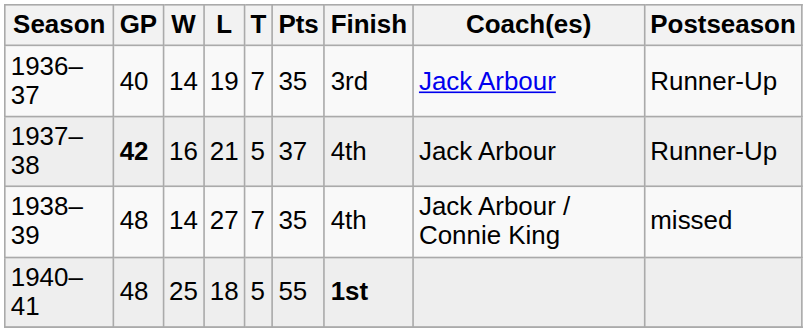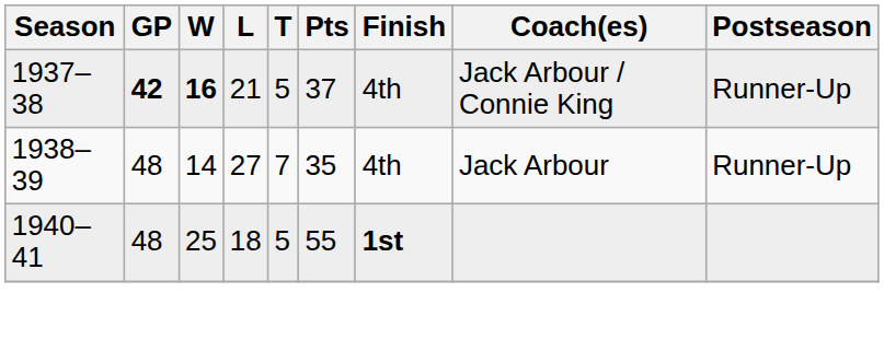- row: 1936–37 | 40 | 14 | 19 | 7 | 35 | 3rd | Jack Arbour | Runner-Up
1937–38 | W: normal -> bold
1937–38 | Coach(es): Jack Arbour -> Jack Arbour / Connie King
1938–39 | Coach(es): Jack Arbour / Connie King -> Jack Arbour
1938–39 | Postseason: missed -> Runner-Up
